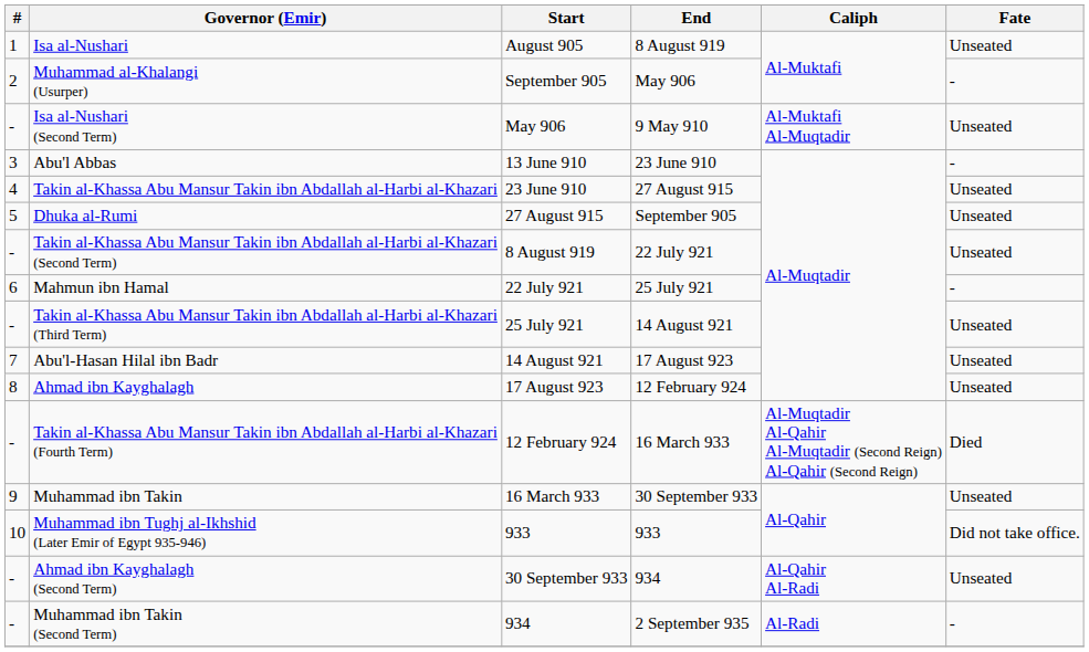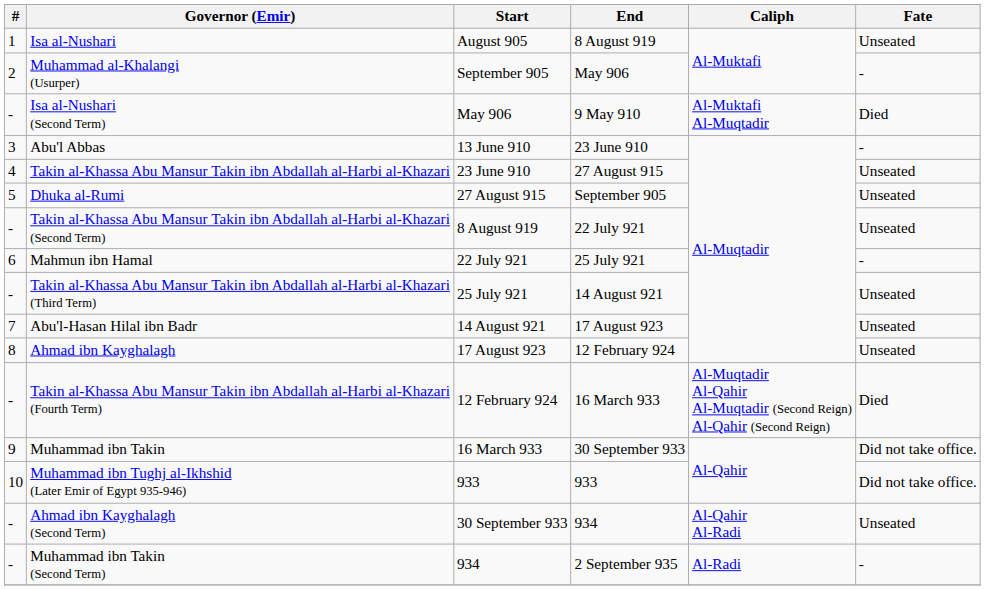Isa al-Nushari (Second Term) | Fate: Unseated -> Died
Muhammad ibn Takin | Fate: Unseated -> Did not take office.
